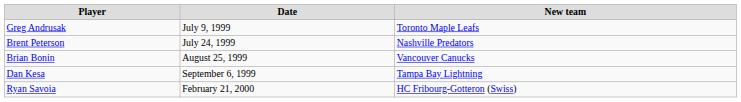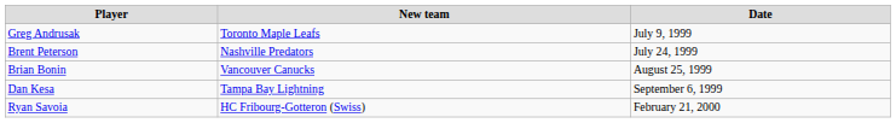columns swapped: New team <-> Date
